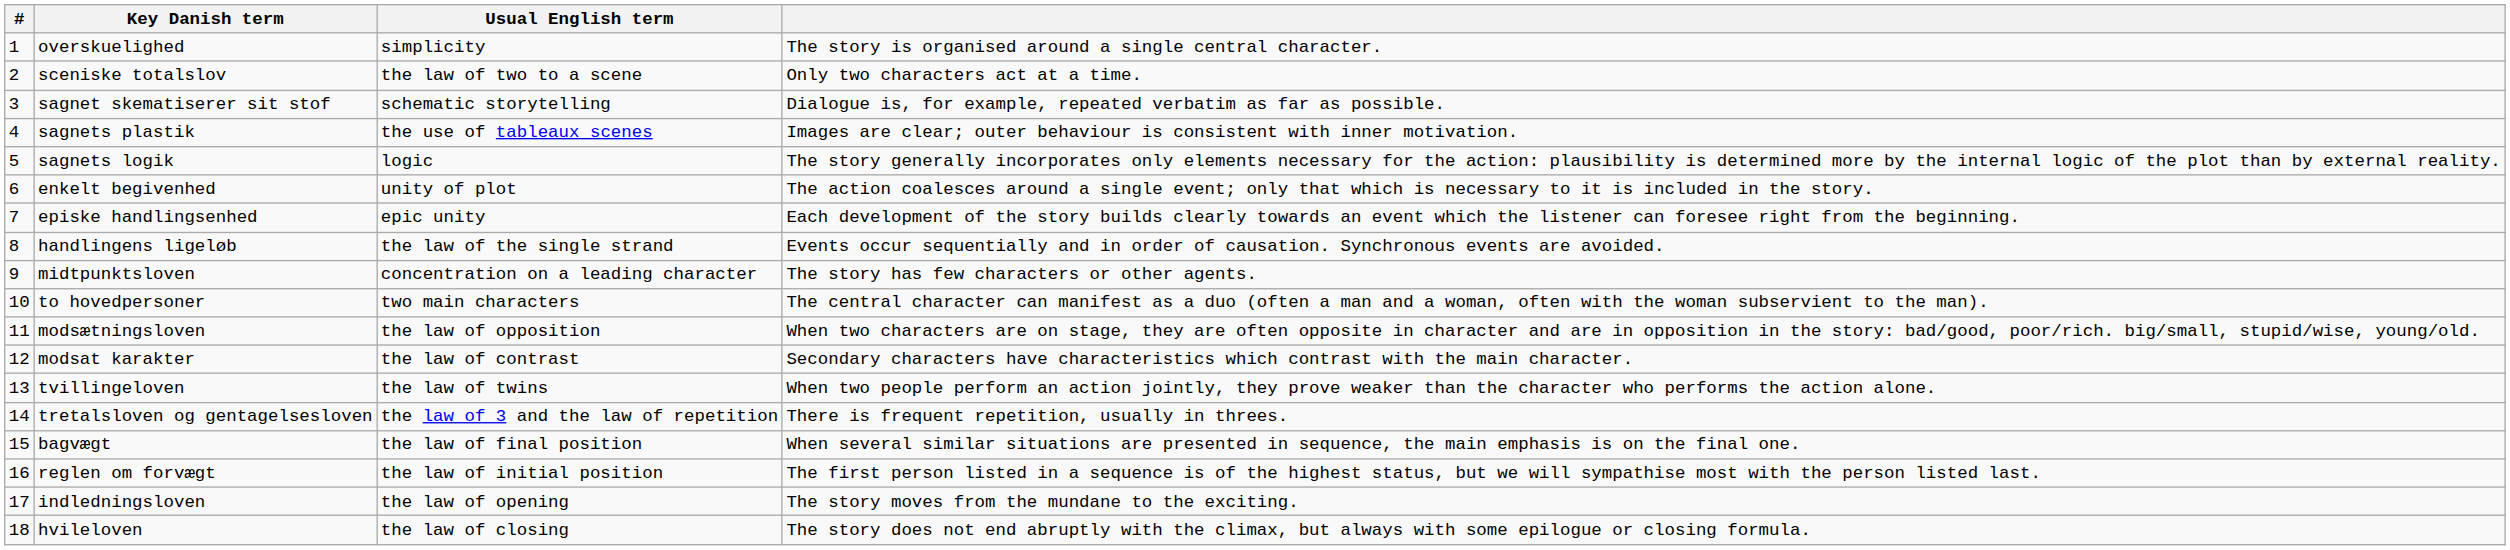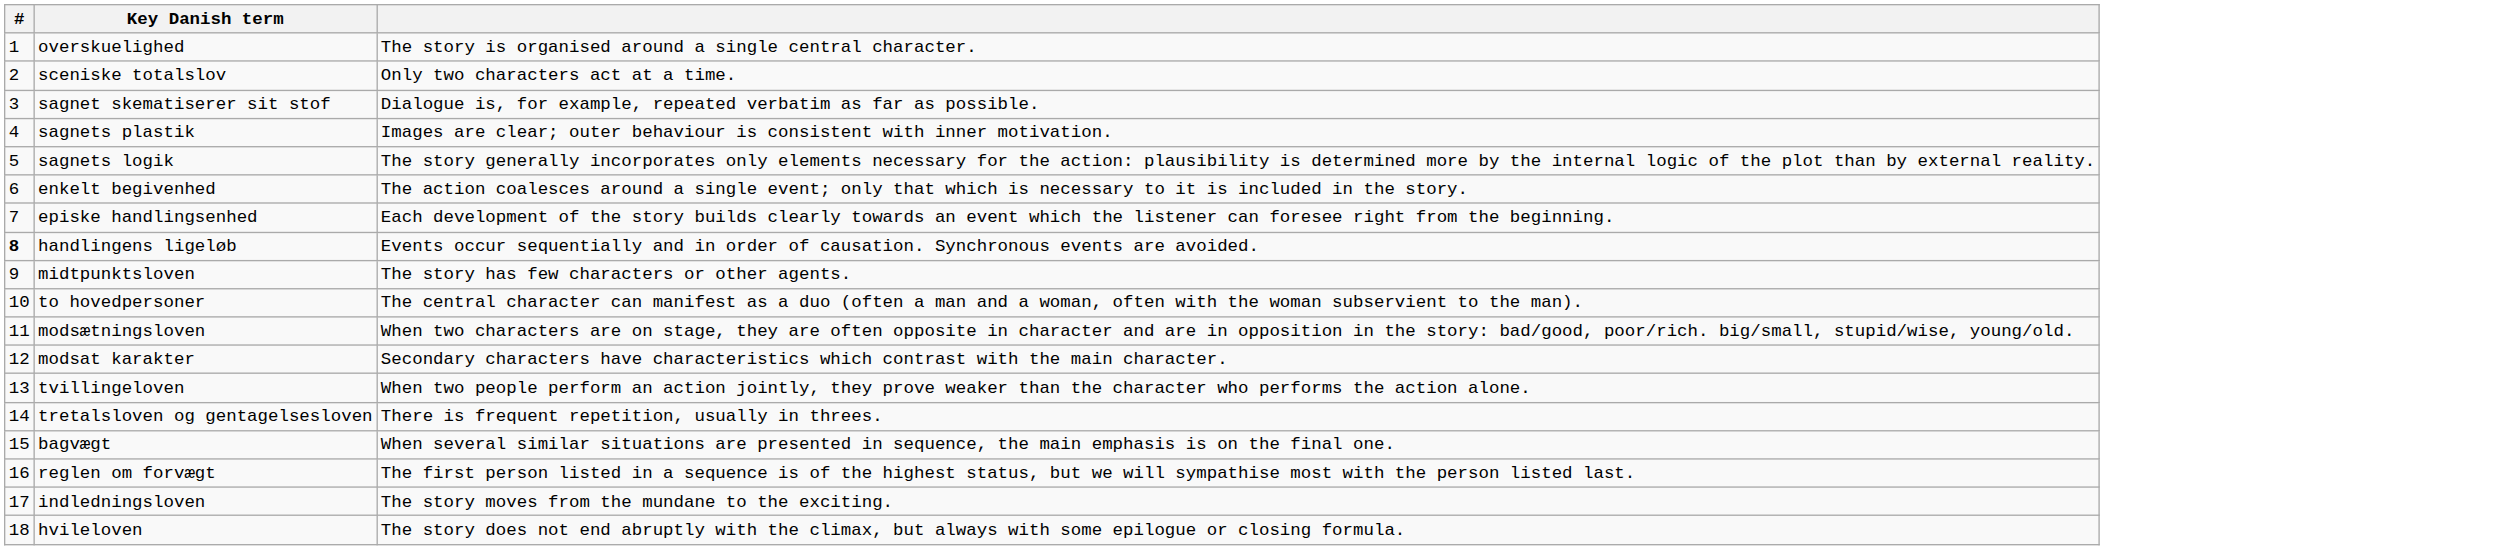- column: Usual English term | simplicity | the law of two to a scene | schematic storytelling | the use of tableaux scenes | logic | unity of plot | epic unity | the law of the single strand | concentration on a leading character | two main characters | the law of opposition | the law of contrast | the law of twins | the law of 3 and the law of repetition | the law of final position | the law of initial position | the law of opening | the law of closing
handlingens ligeløb | #: normal -> bold
